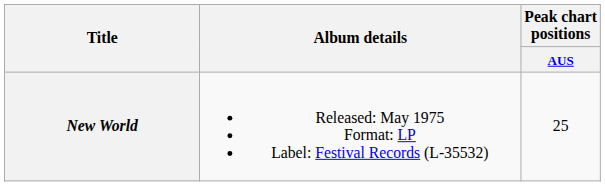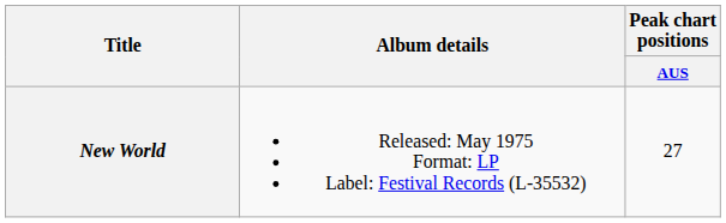New World | Peak chart positions / AUS: 25 -> 27
